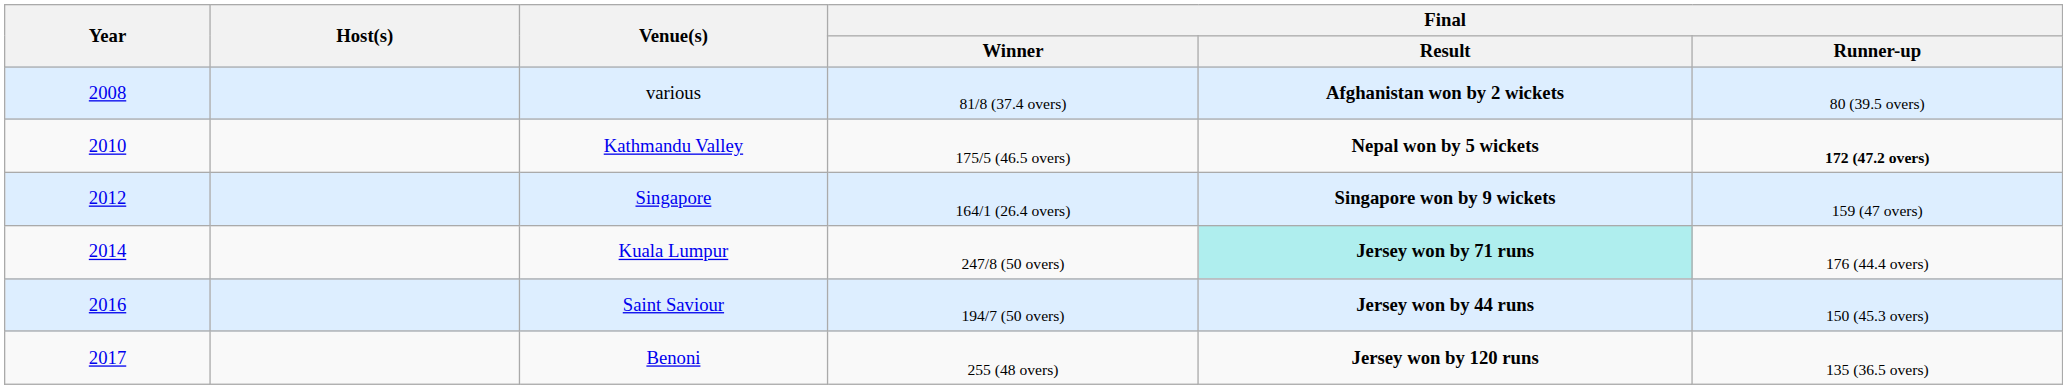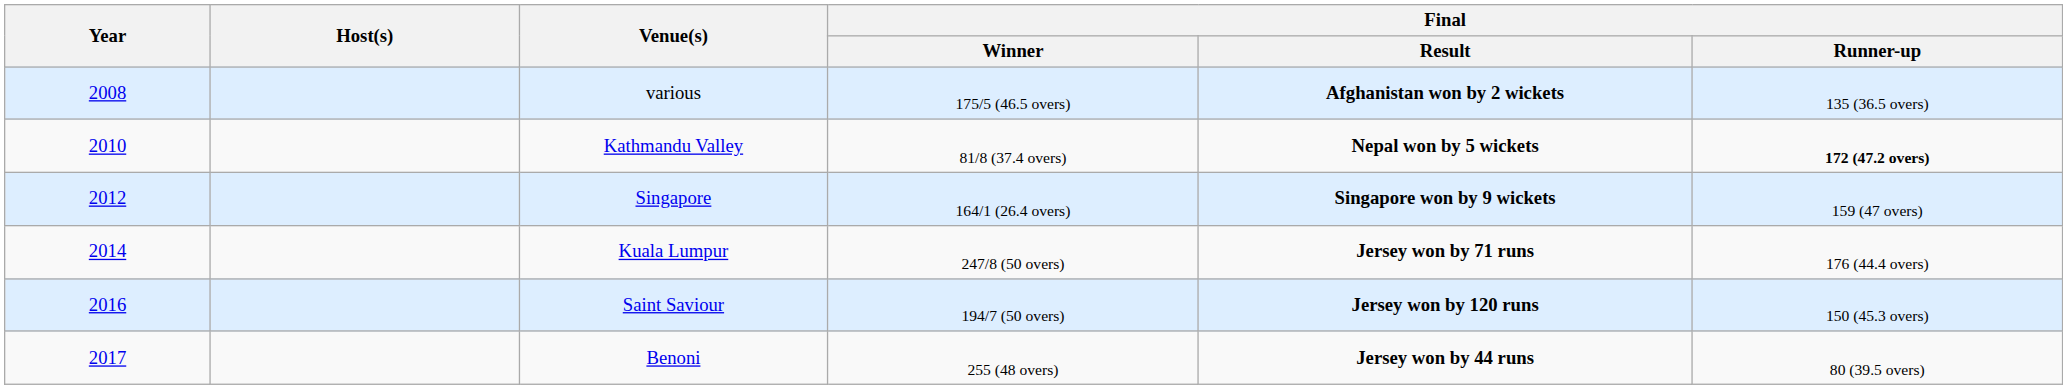various | Final / Winner: 81/8 (37.4 overs) -> 175/5 (46.5 overs)
various | Final / Runner-up: 80 (39.5 overs) -> 135 (36.5 overs)
Kathmandu Valley | Final / Winner: 175/5 (46.5 overs) -> 81/8 (37.4 overs)
Kuala Lumpur | Final / Result: paleturquoise background -> no background
Saint Saviour | Final / Result: Jersey won by 44 runs -> Jersey won by 120 runs
Benoni | Final / Result: Jersey won by 120 runs -> Jersey won by 44 runs
Benoni | Final / Runner-up: 135 (36.5 overs) -> 80 (39.5 overs)
